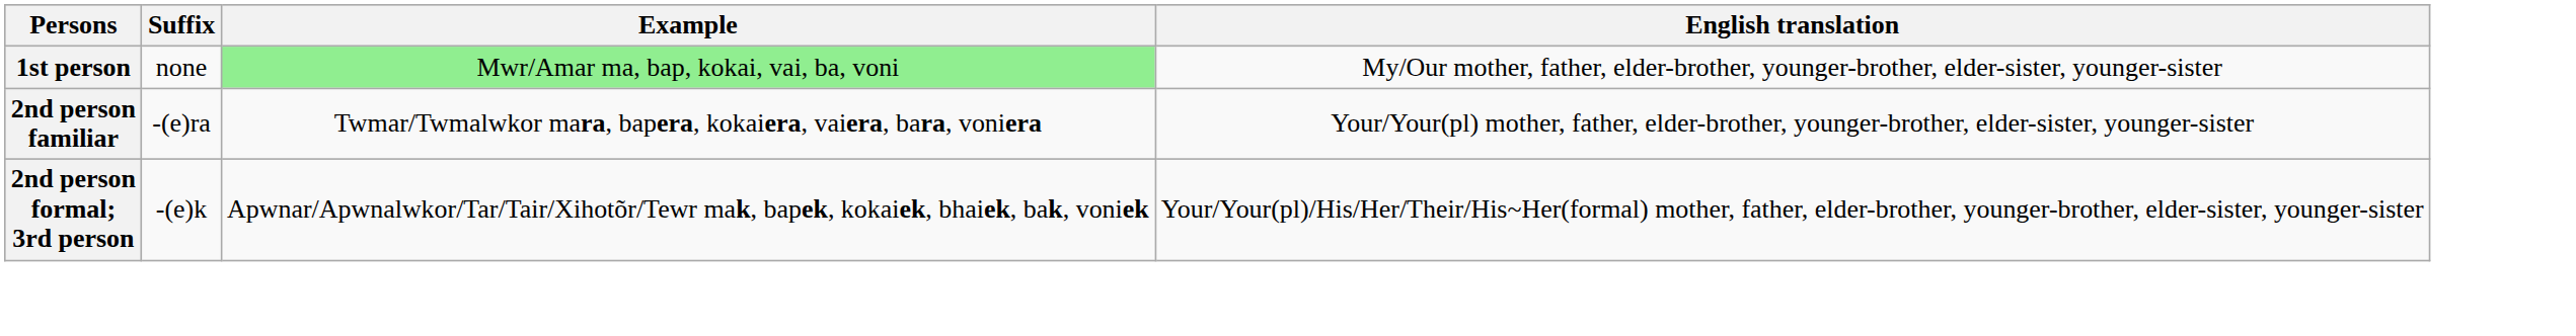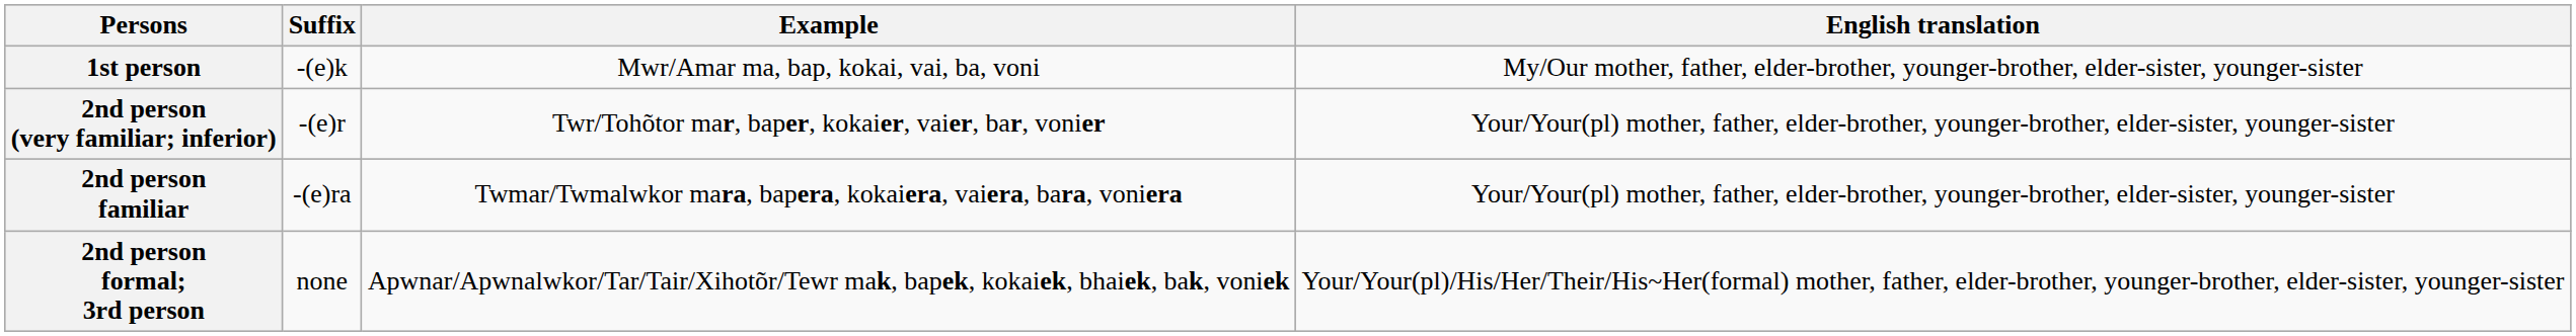1st person | Suffix: none -> -(e)k
1st person | Example: lightgreen background -> no background
+ row: 2nd person (very familiar; inferior) | -(e)r | Twr/Tohõtor mar, baper, kokaier, vaier, bar, vonier | Your/Your(pl) mother, father, elder-brother, younger-brother, elder-sister, younger-sister
2nd person formal; 3rd person | Suffix: -(e)k -> none
